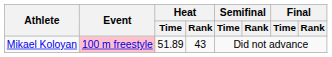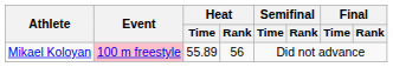Mikael Koloyan | Heat / Time: 51.89 -> 55.89
Mikael Koloyan | Heat / Rank: 43 -> 56
